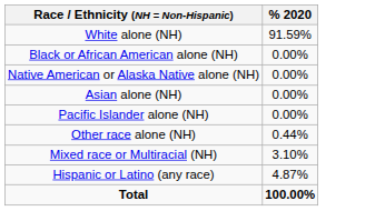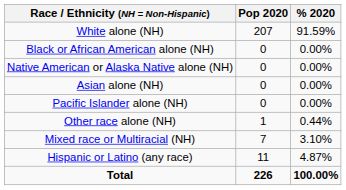+ column: Pop 2020 | 207 | 0 | 0 | 0 | 0 | 1 | 7 | 11 | 226
